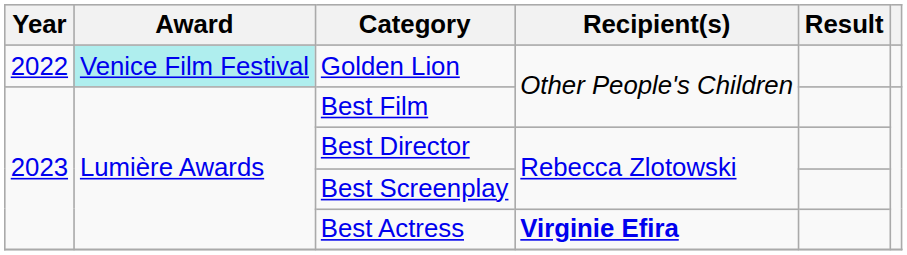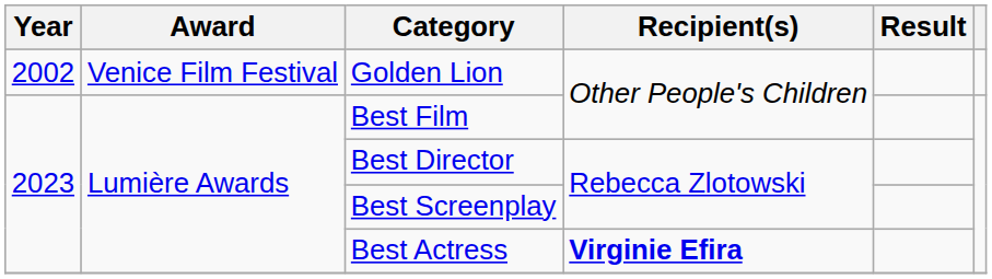Golden Lion | Year: 2022 -> 2002
Golden Lion | Award: paleturquoise background -> no background
